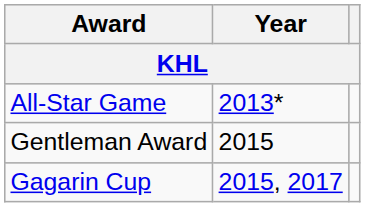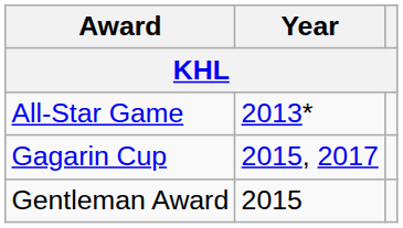rows swapped: Gagarin Cup <-> Gentleman Award
